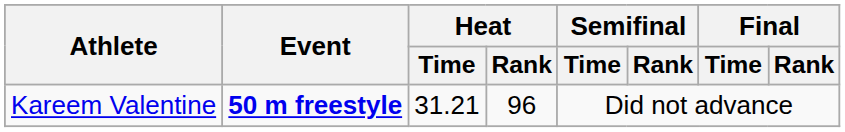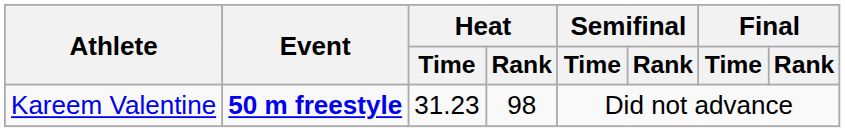Kareem Valentine | Heat / Time: 31.21 -> 31.23
Kareem Valentine | Heat / Rank: 96 -> 98
